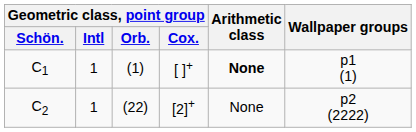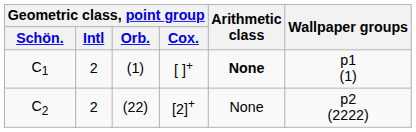C1 | Geometric class, point group / Intl: 1 -> 2
C2 | Geometric class, point group / Intl: 1 -> 2
